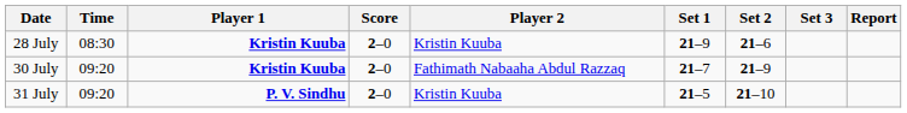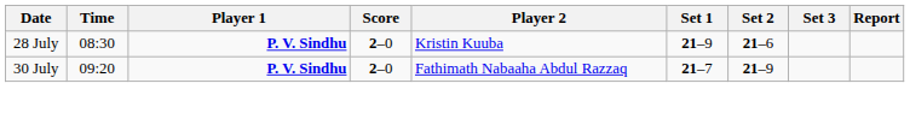28 July | Player 1: Kristin Kuuba -> P. V. Sindhu
30 July | Player 1: Kristin Kuuba -> P. V. Sindhu
- row: 31 July | 09:20 | P. V. Sindhu | 2–0 | Kristin Kuuba | 21–5 | 21–10
